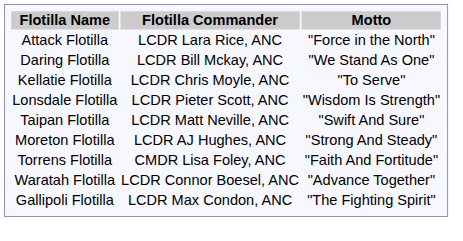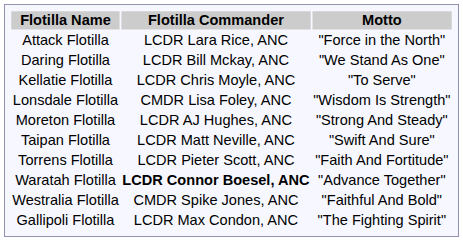Lonsdale Flotilla | Flotilla Commander: LCDR Pieter Scott, ANC -> CMDR Lisa Foley, ANC
rows swapped: Moreton Flotilla <-> Taipan Flotilla
Torrens Flotilla | Flotilla Commander: CMDR Lisa Foley, ANC -> LCDR Pieter Scott, ANC
Waratah Flotilla | Flotilla Commander: normal -> bold
+ row: Westralia Flotilla | CMDR Spike Jones, ANC | "Faithful And Bold"
